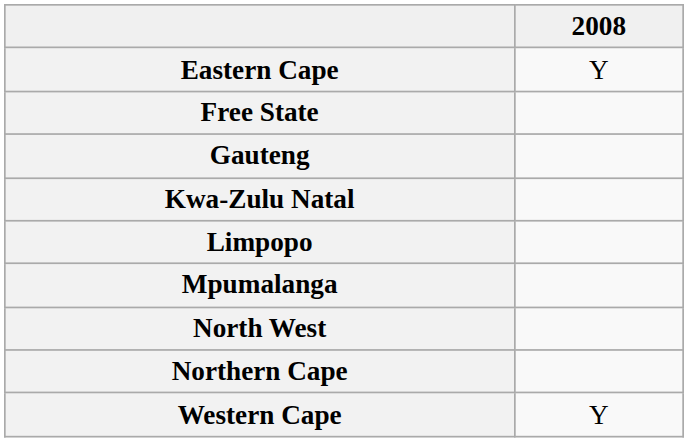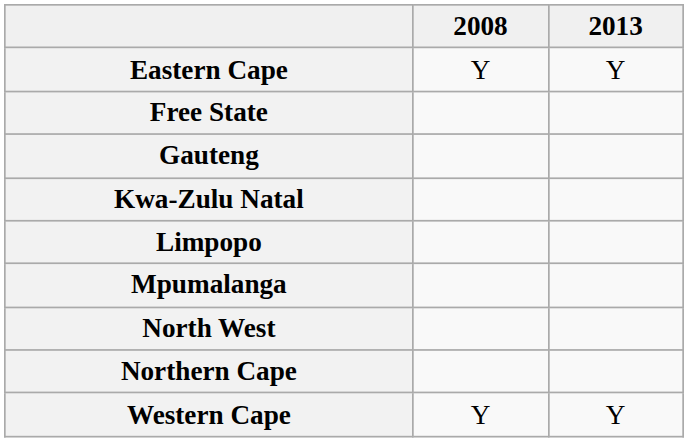+ column: 2013 | Y | Y
